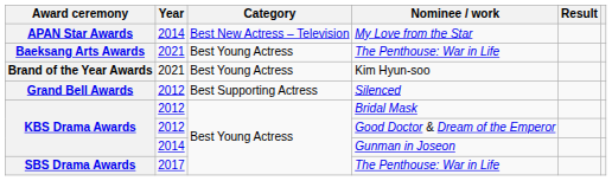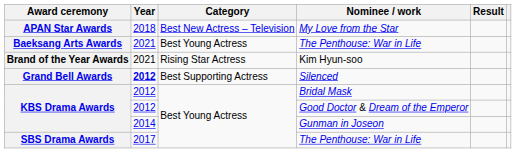My Love from the Star | Year: 2014 -> 2018
Kim Hyun-soo | Category: Best Young Actress -> Rising Star Actress
Silenced | Year: normal -> bold
